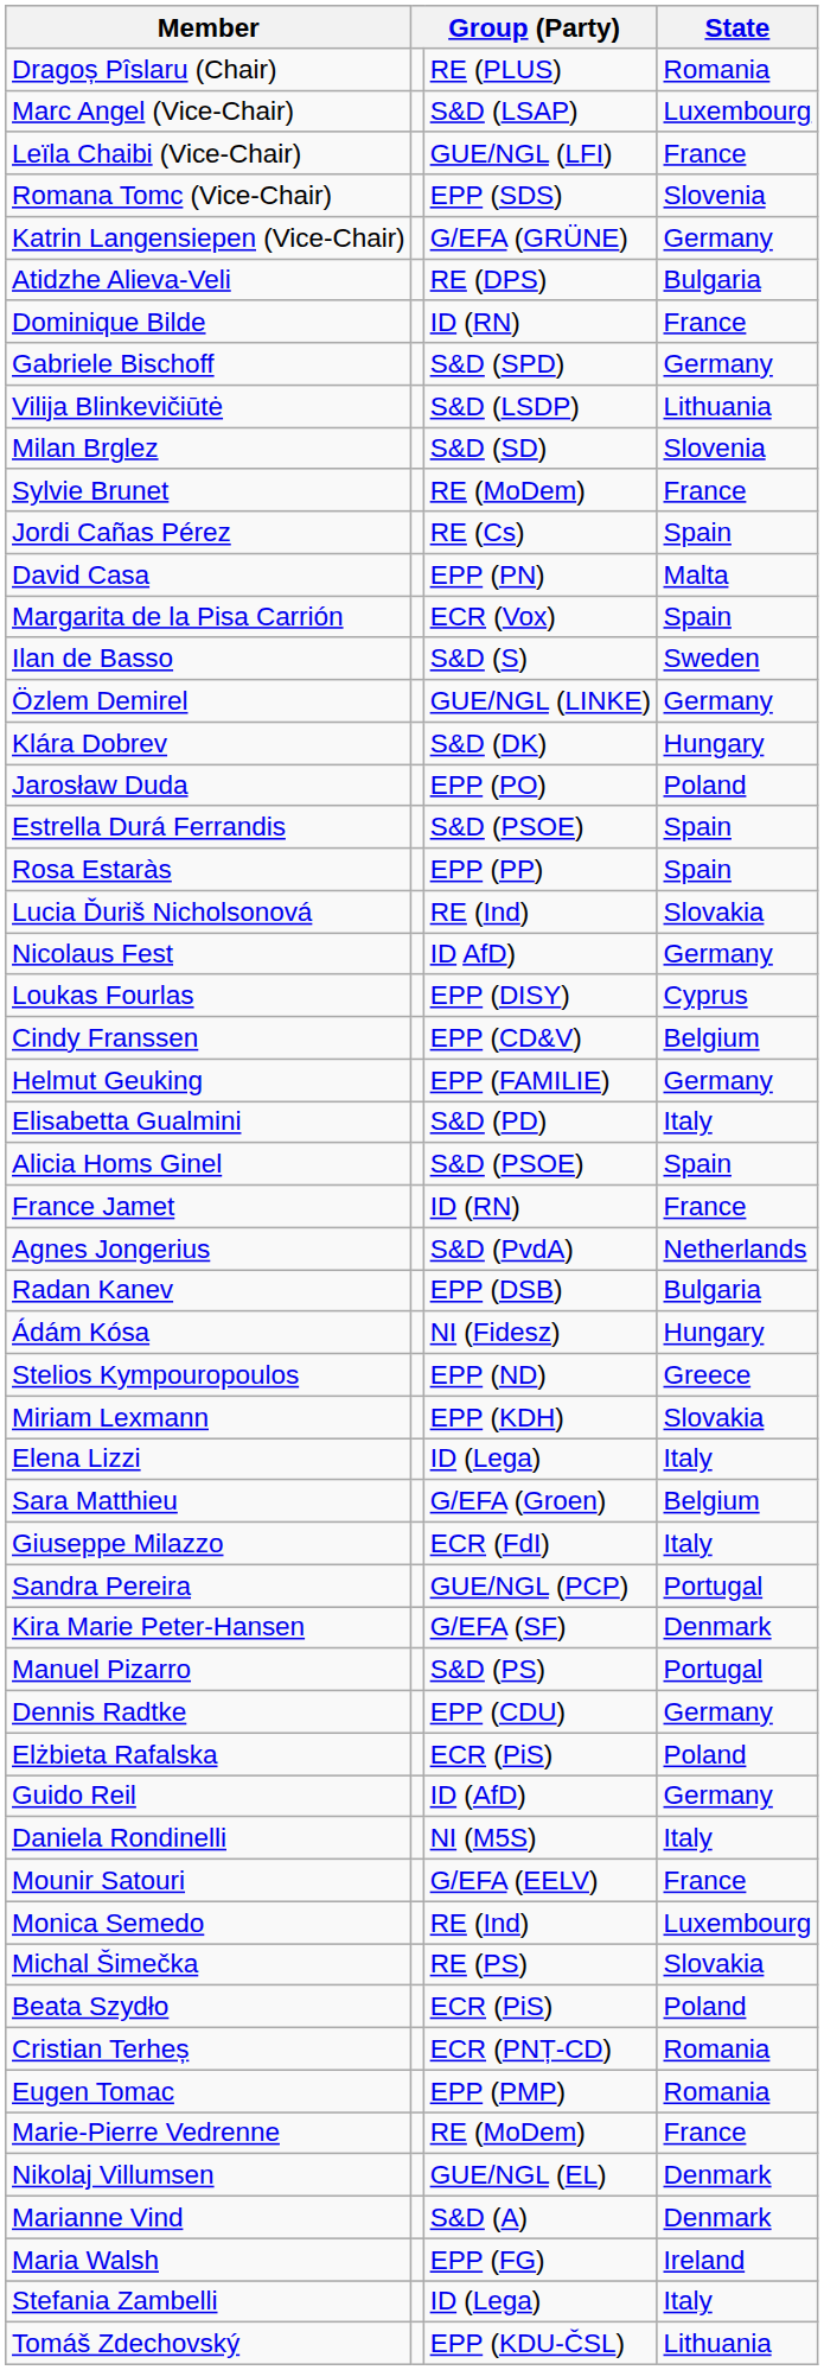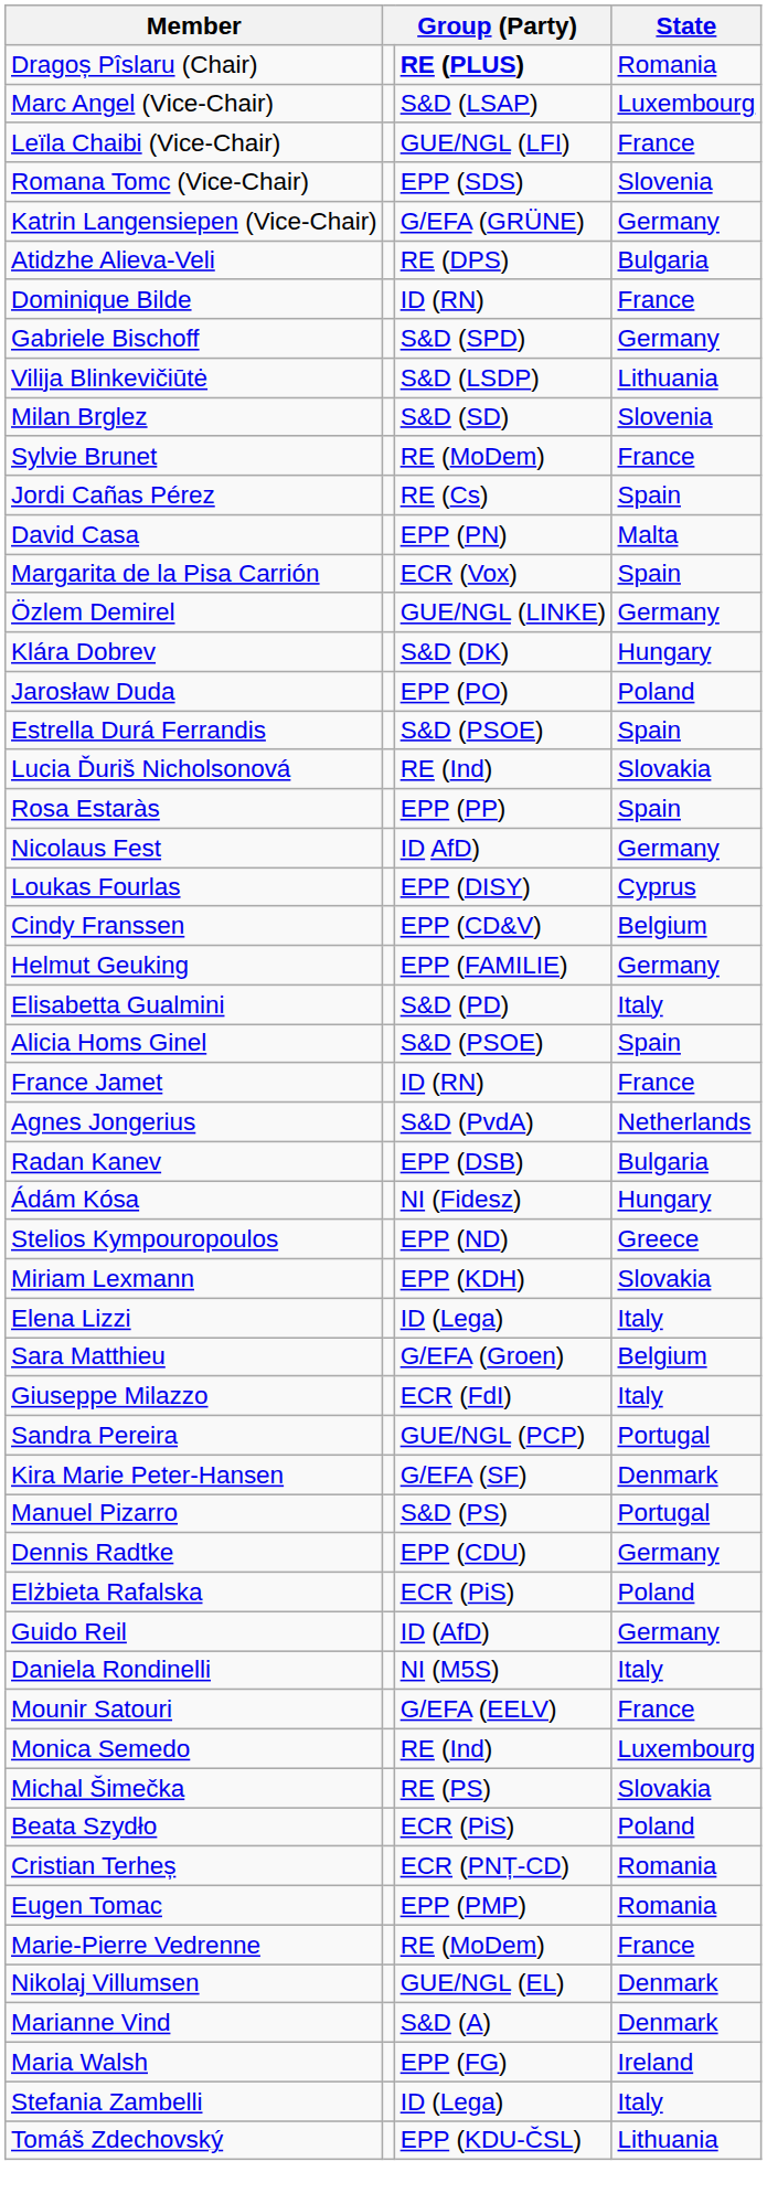Dragoș Pîslaru (Chair) | column 3: normal -> bold
- row: Ilan de Basso | S&D (S) | Sweden
rows swapped: Lucia Ďuriš Nicholsonová <-> Rosa Estaràs
